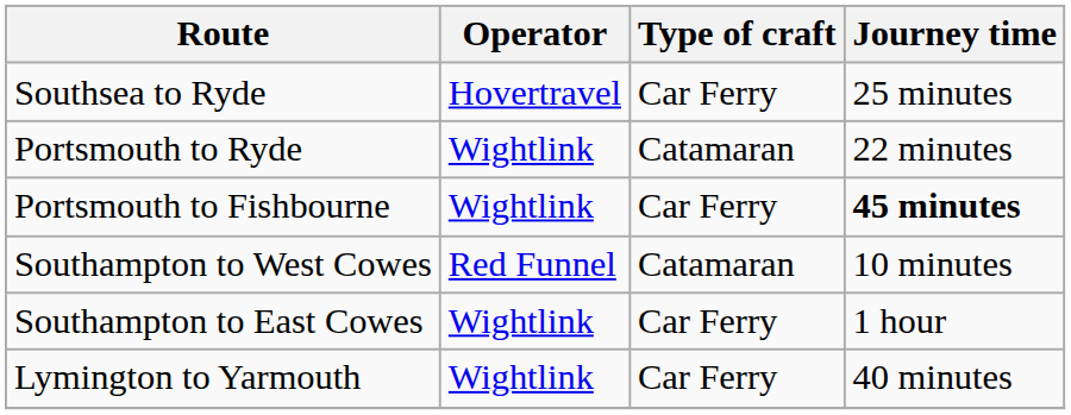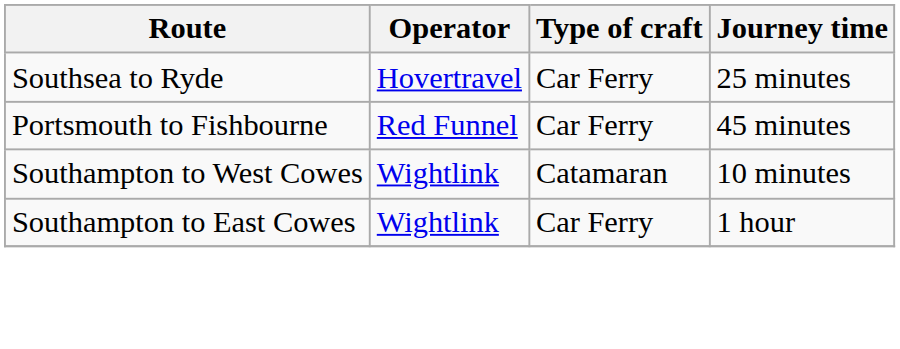- row: Portsmouth to Ryde | Wightlink | Catamaran | 22 minutes
Portsmouth to Fishbourne | Operator: Wightlink -> Red Funnel
Portsmouth to Fishbourne | Journey time: bold -> normal
Southampton to West Cowes | Operator: Red Funnel -> Wightlink
- row: Lymington to Yarmouth | Wightlink | Car Ferry | 40 minutes
